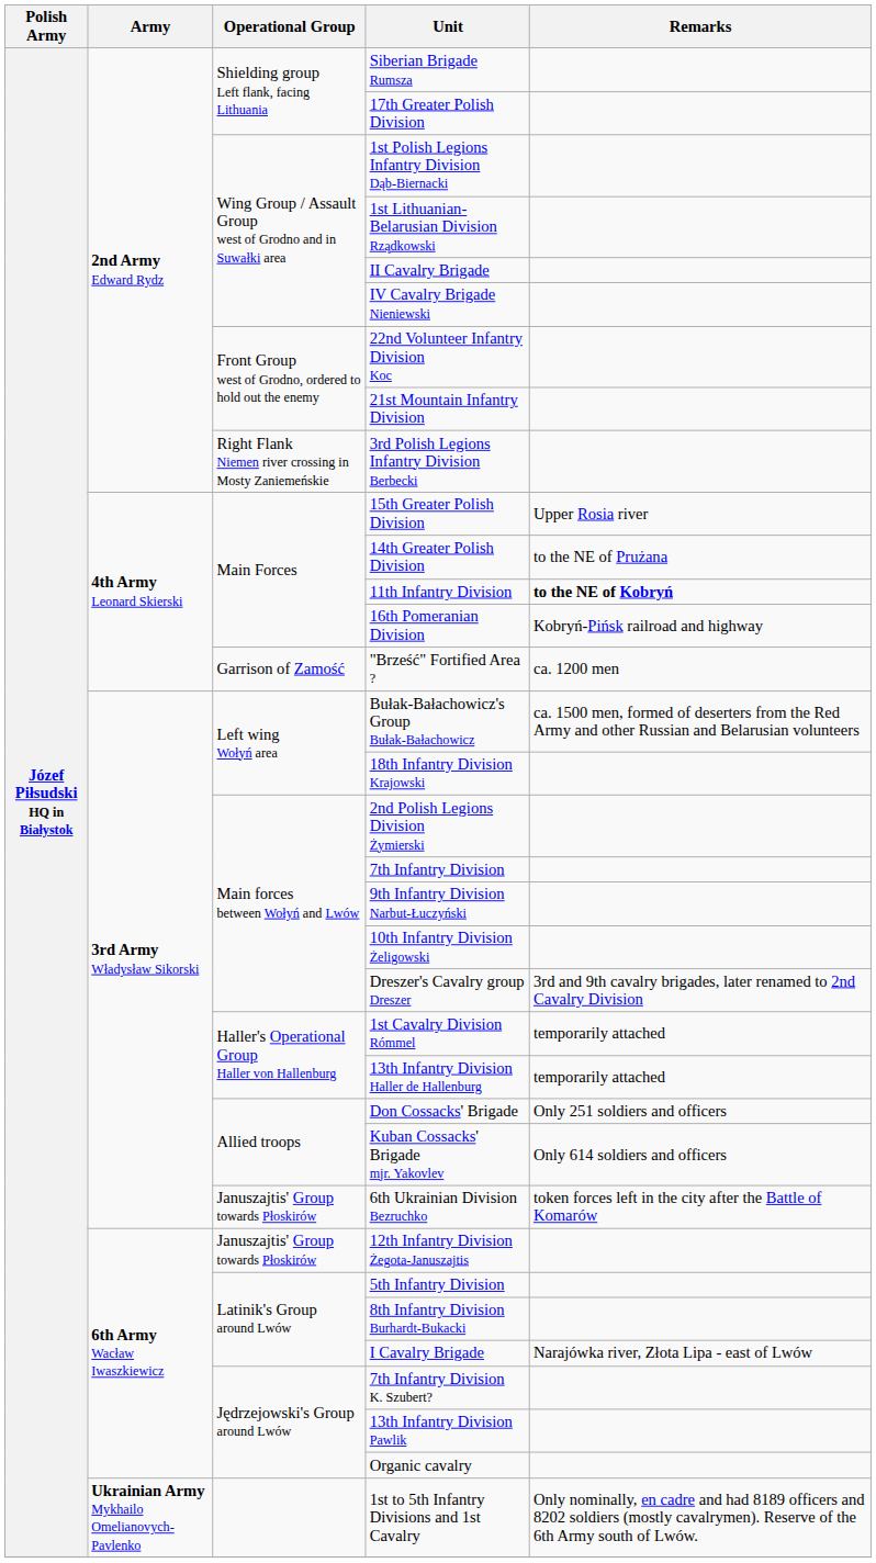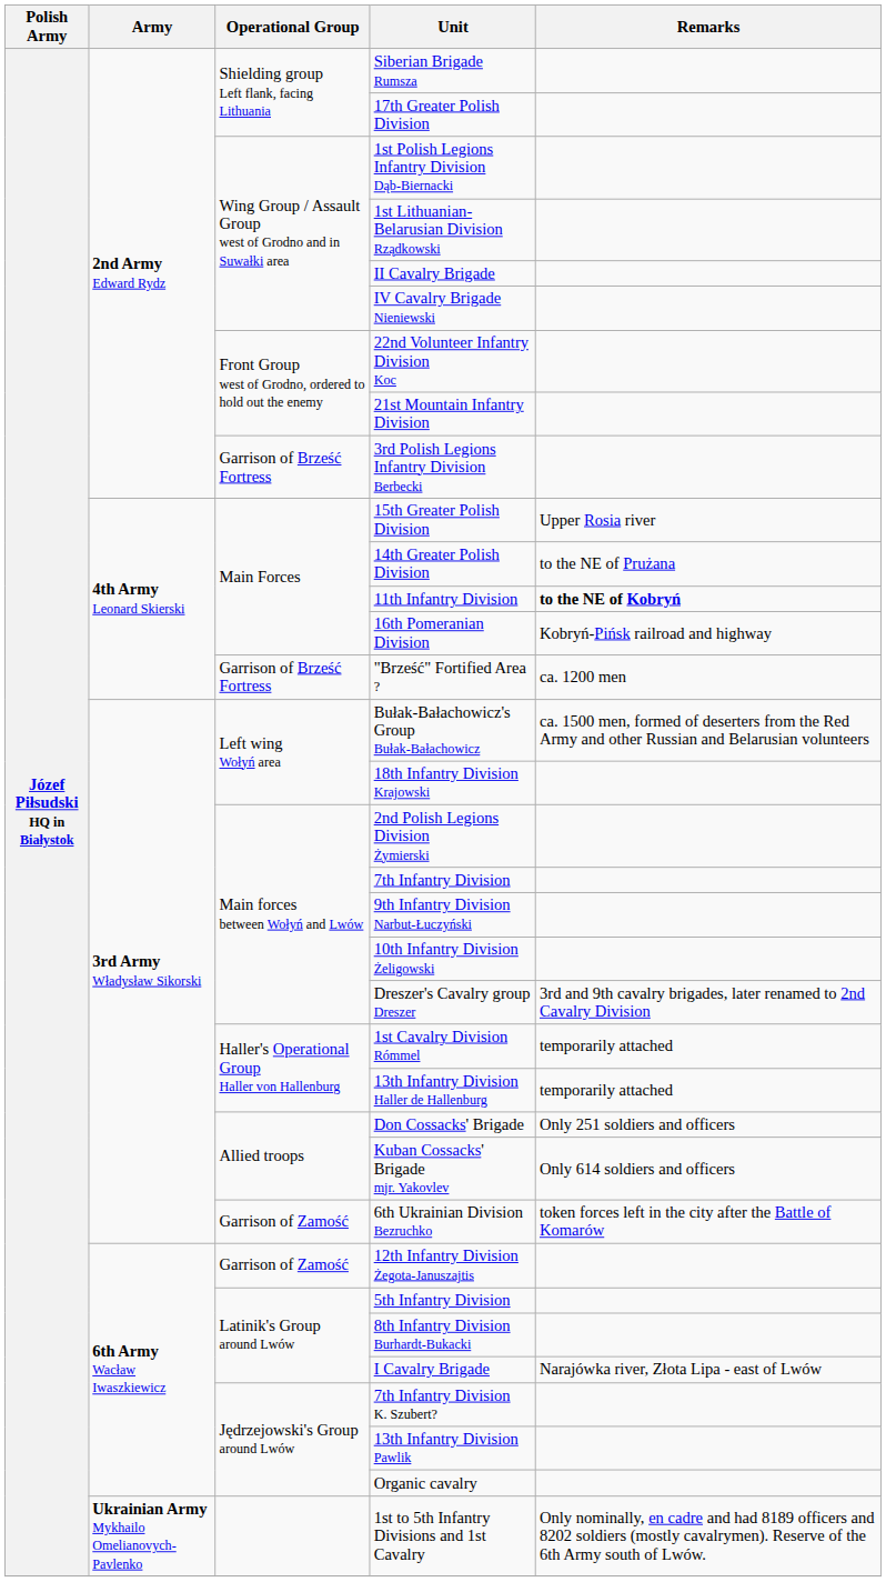3rd Polish Legions Infantry Division Berbecki | Operational Group: Right Flank Niemen river crossing in Mosty Zaniemeńskie -> Garrison of Brześć Fortress
"Brześć" Fortified Area ? | Operational Group: Garrison of Zamość -> Garrison of Brześć Fortress
6th Ukrainian Division Bezruchko | Operational Group: Januszajtis' Group towards Płoskirów -> Garrison of Zamość
12th Infantry Division Żegota-Januszajtis | Operational Group: Januszajtis' Group towards Płoskirów -> Garrison of Zamość
